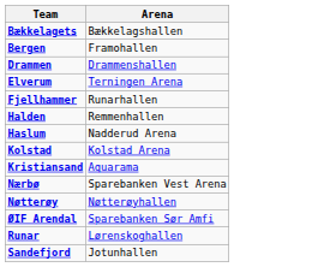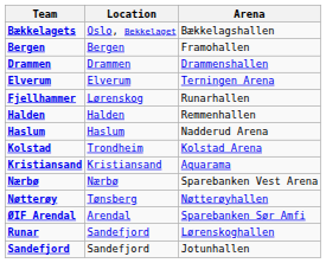+ column: Location | Oslo, Bekkelaget | Bergen | Drammen | Elverum | Lørenskog | Halden | Haslum | Trondheim | Kristiansand | Nærbø | Tønsberg | Arendal | Sandefjord | Sandefjord
